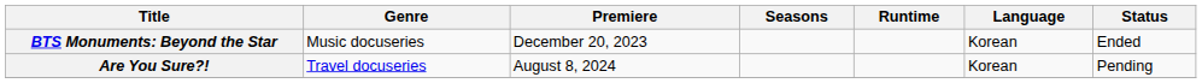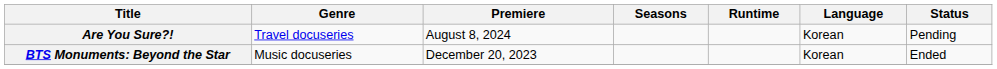rows swapped: BTS Monuments: Beyond the Star <-> Are You Sure?!
